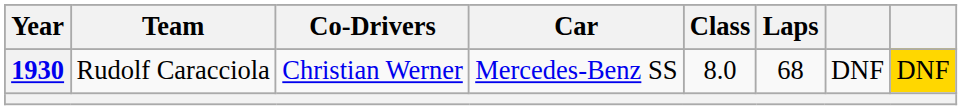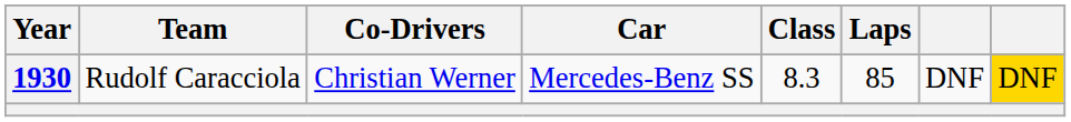1930 | Class: 8.0 -> 8.3
1930 | Laps: 68 -> 85
